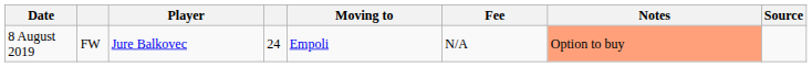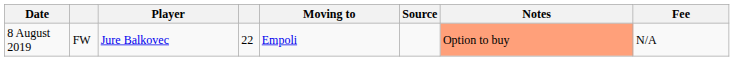columns swapped: Fee <-> Source
8 August 2019 | column 4: 24 -> 22
